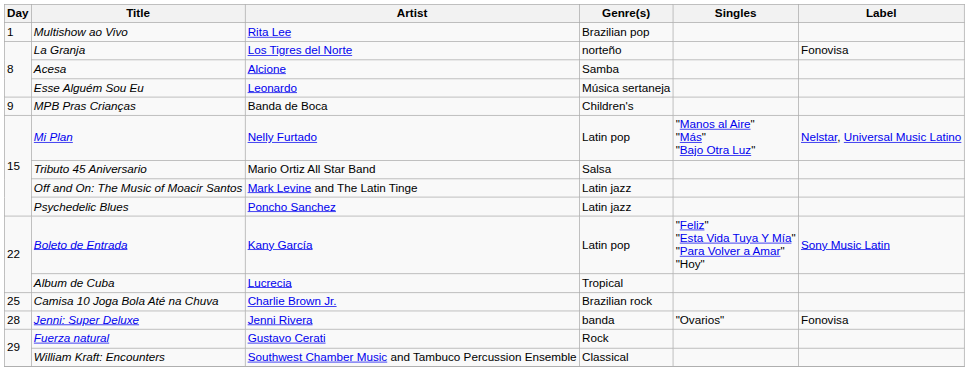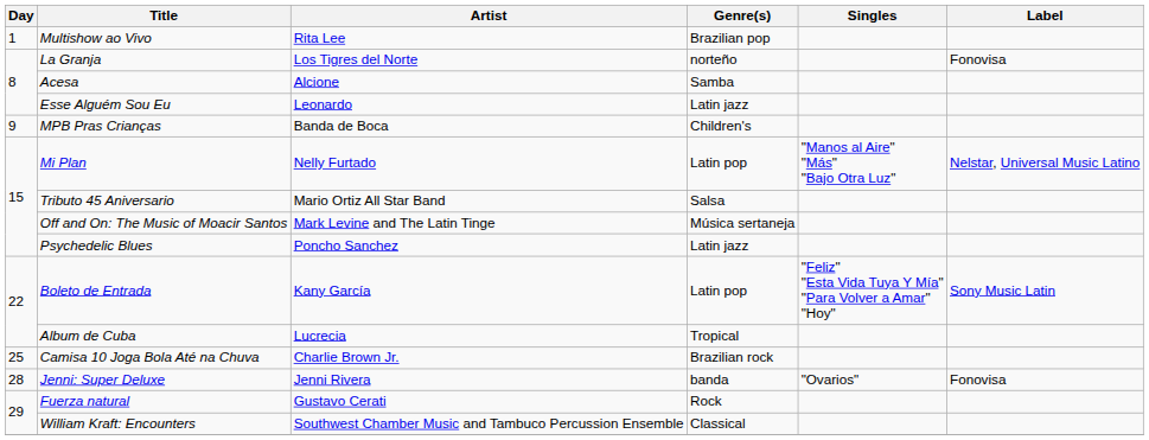Esse Alguém Sou Eu | Genre(s): Música sertaneja -> Latin jazz
Off and On: The Music of Moacir Santos | Genre(s): Latin jazz -> Música sertaneja
